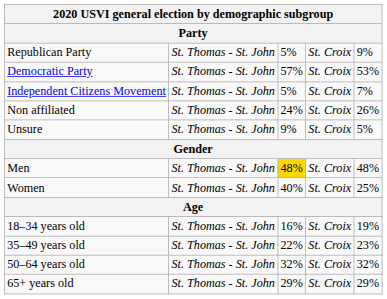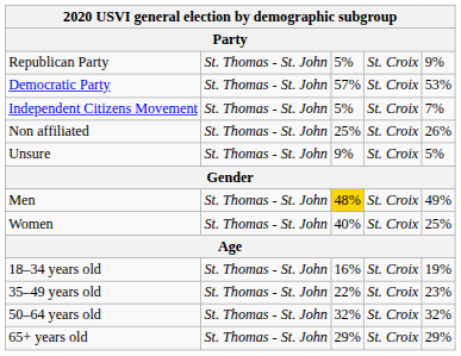Non affiliated | column 3: 24% -> 25%
Men | column 5: 48% -> 49%
